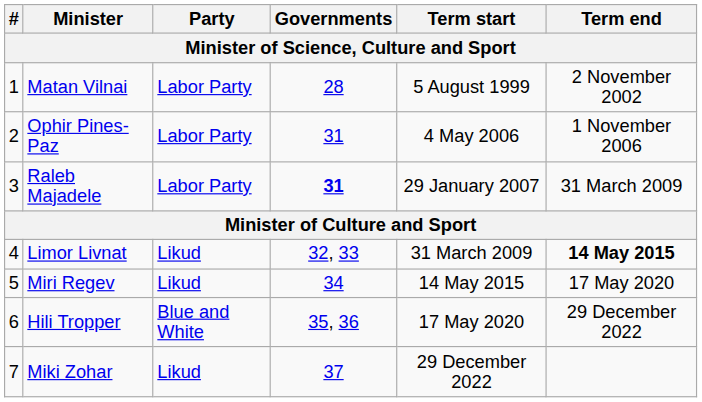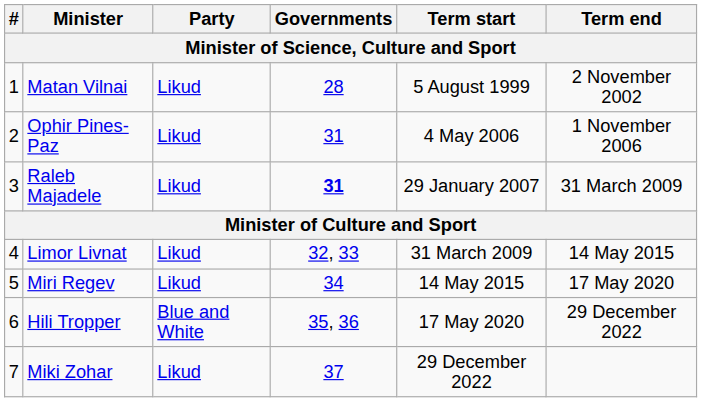Matan Vilnai | Party: Labor Party -> Likud
Ophir Pines-Paz | Party: Labor Party -> Likud
Raleb Majadele | Party: Labor Party -> Likud
Limor Livnat | Term end: bold -> normal
